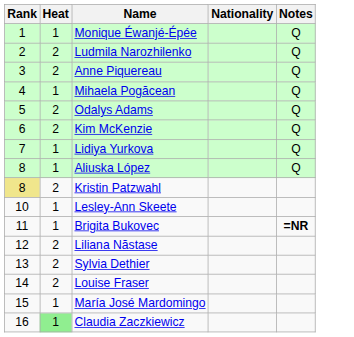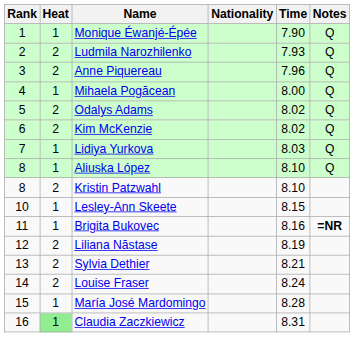+ column: Time | 7.90 | 7.93 | 7.96 | 8.00 | 8.02 | 8.02 | 8.03 | 8.10 | 8.10 | 8.15 | 8.16 | 8.19 | 8.21 | 8.24 | 8.28 | 8.31
Kristin Patzwahl | Rank: khaki background -> no background
